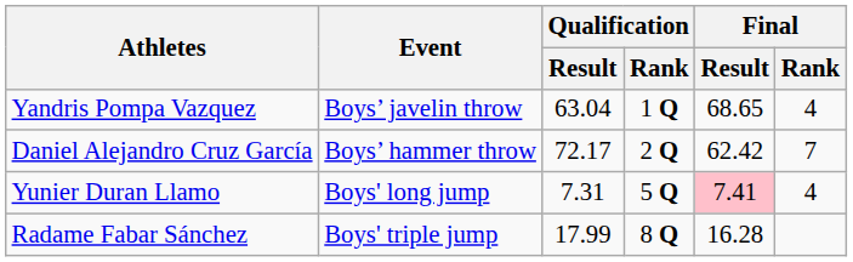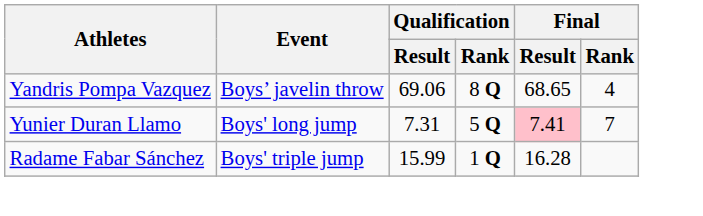Yandris Pompa Vazquez | Qualification / Result: 63.04 -> 69.06
Yandris Pompa Vazquez | Qualification / Rank: 1 Q -> 8 Q
- row: Daniel Alejandro Cruz García | Boys’ hammer throw | 72.17 | 2 Q | 62.42 | 7
Yunier Duran Llamo | Final / Rank: 4 -> 7
Radame Fabar Sánchez | Qualification / Result: 17.99 -> 15.99
Radame Fabar Sánchez | Qualification / Rank: 8 Q -> 1 Q
